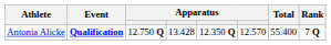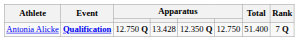Antonia Alicke | column 6: 12.570 -> 12.750
Antonia Alicke | Total: 55.400 -> 51.400
